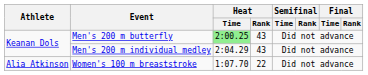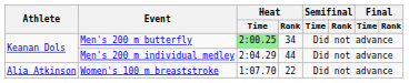Men's 200 m butterfly | Heat / Rank: 43 -> 34
Men's 200 m individual medley | Heat / Rank: 43 -> 44
